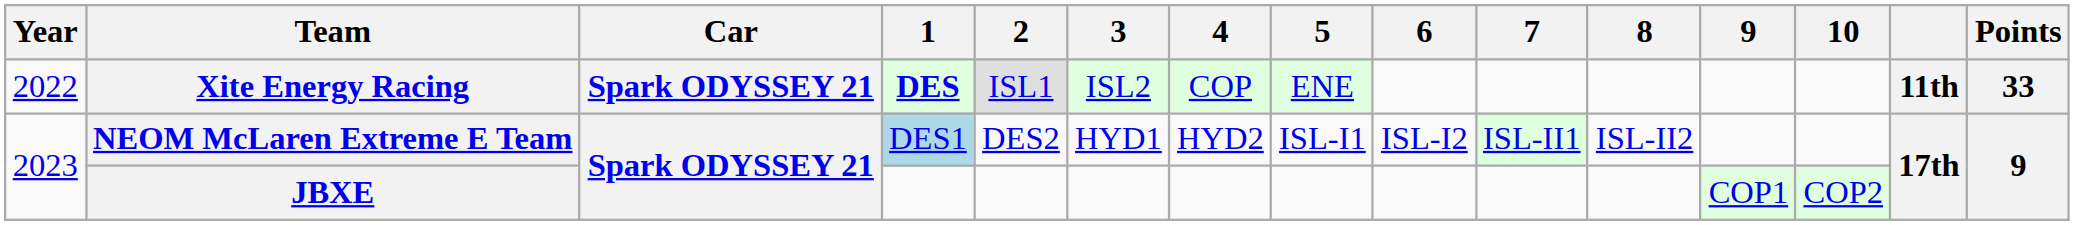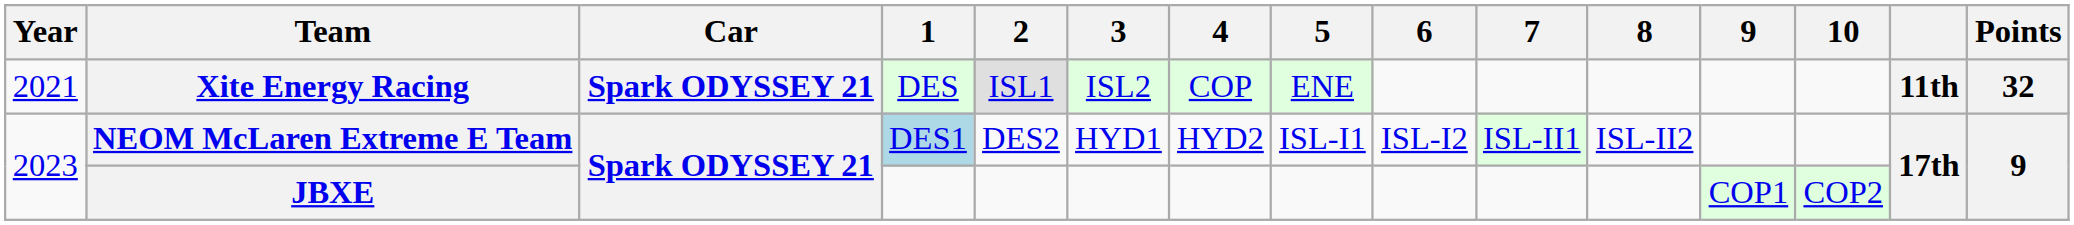Xite Energy Racing | Year: 2022 -> 2021
Xite Energy Racing | 1: bold -> normal
Xite Energy Racing | Points: 33 -> 32
